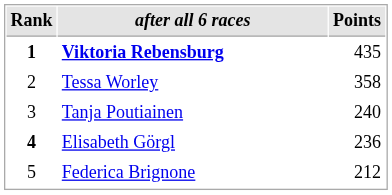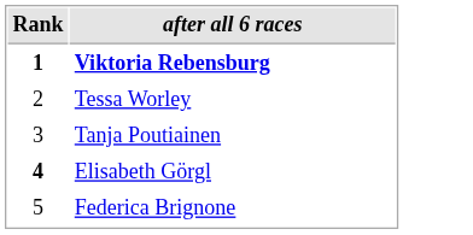- column: Points | 435 | 358 | 240 | 236 | 212
